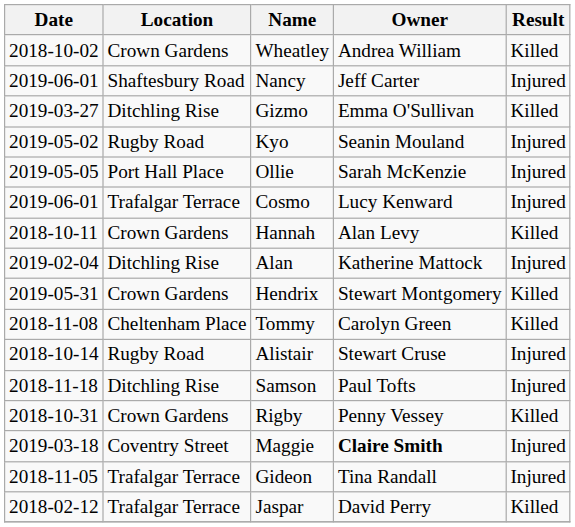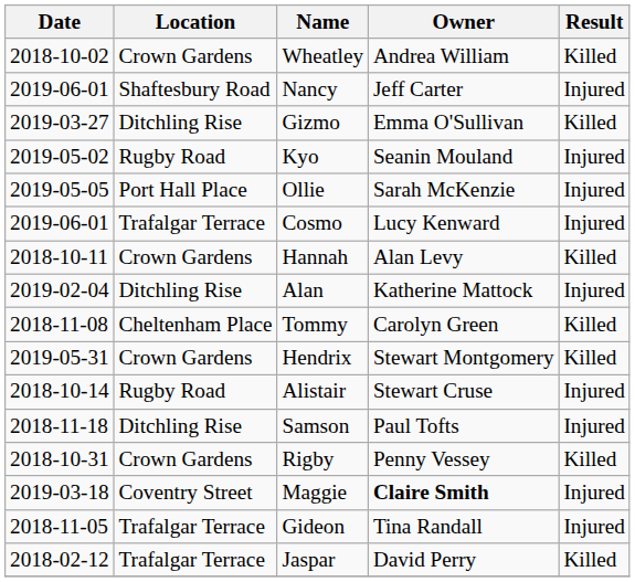rows swapped: Hendrix <-> Tommy
